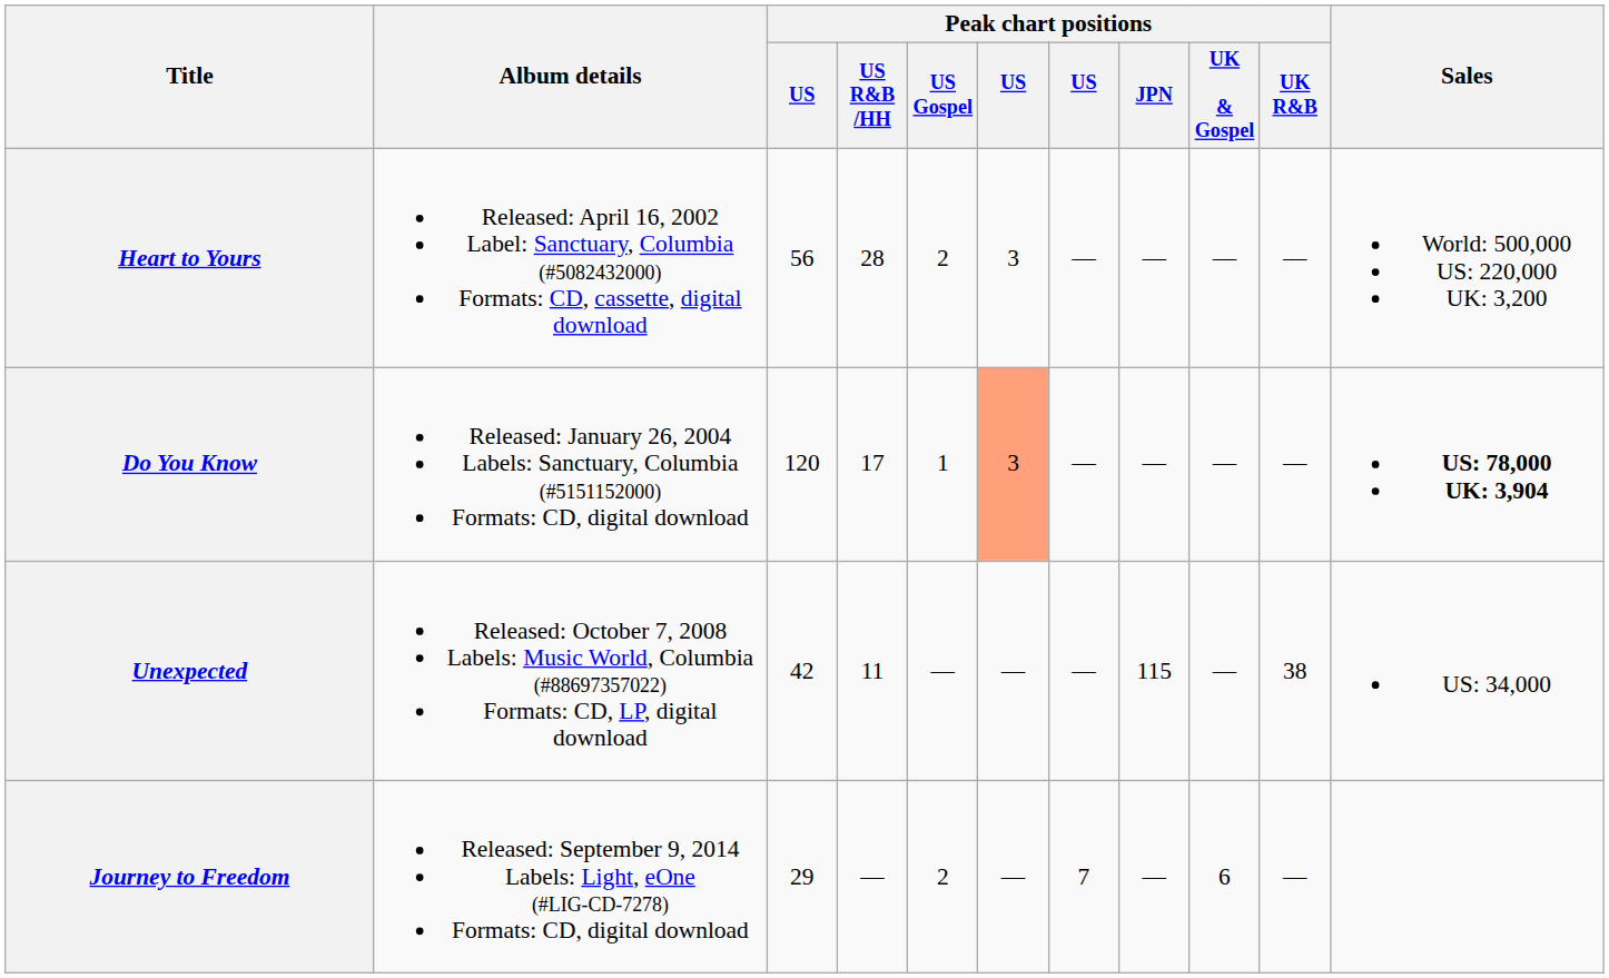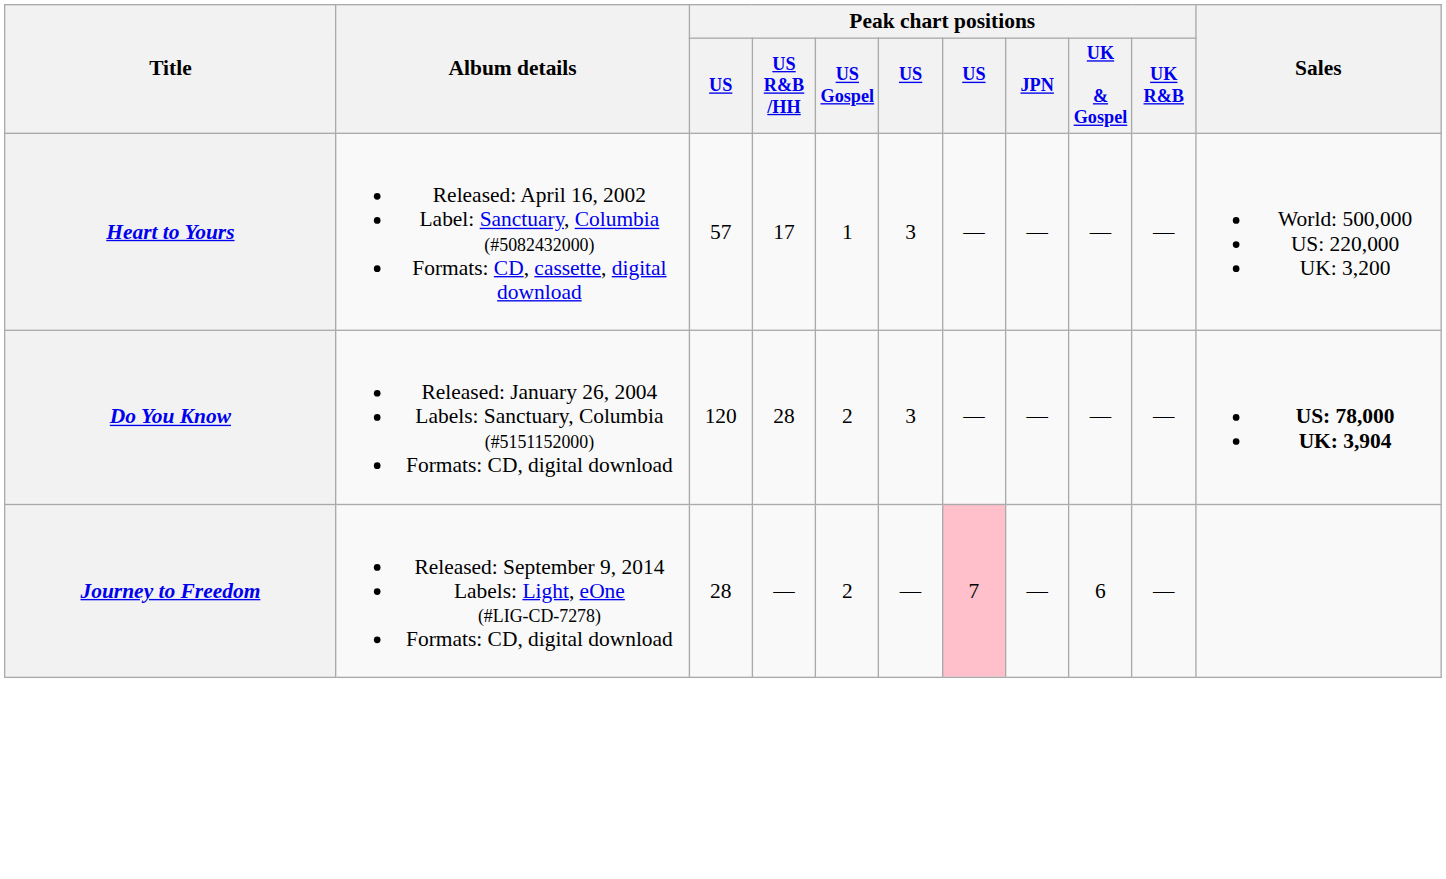Heart to Yours | column 3: 56 -> 57
Heart to Yours | Peak chart positions / US R&B /HH: 28 -> 17
Heart to Yours | Peak chart positions / US Gospel: 2 -> 1
Do You Know | Peak chart positions / US R&B /HH: 17 -> 28
Do You Know | Peak chart positions / US Gospel: 1 -> 2
Do You Know | column 6: lightsalmon background -> no background
- row: Unexpected | Released: October 7, 2008 Labels: Music World, Columbia (#88697357022) Formats: CD, LP, digital download | 42 | 11 | — | — | — | 115 | — | 38 | US: 34,000
Journey to Freedom | column 3: 29 -> 28
Journey to Freedom | column 7: no background -> pink background
